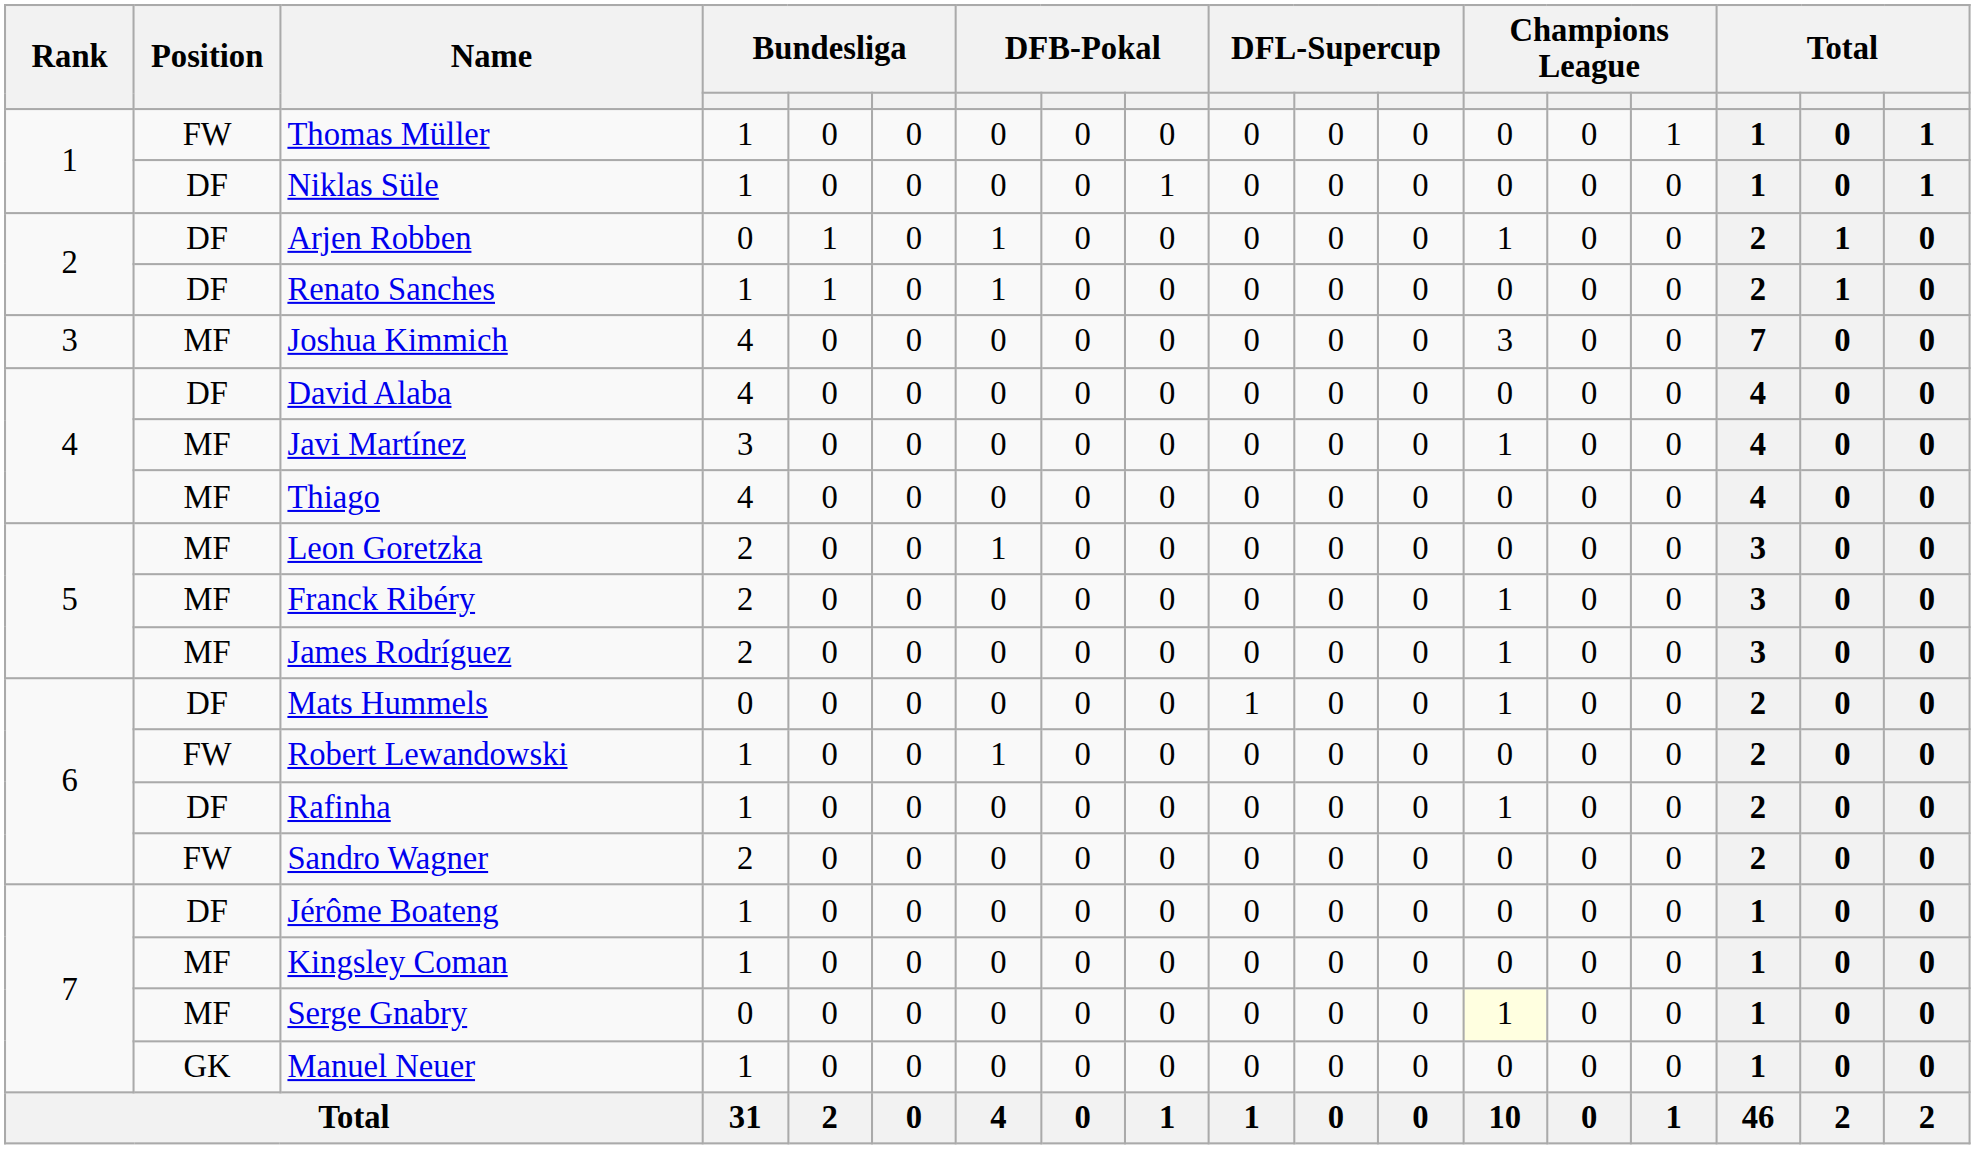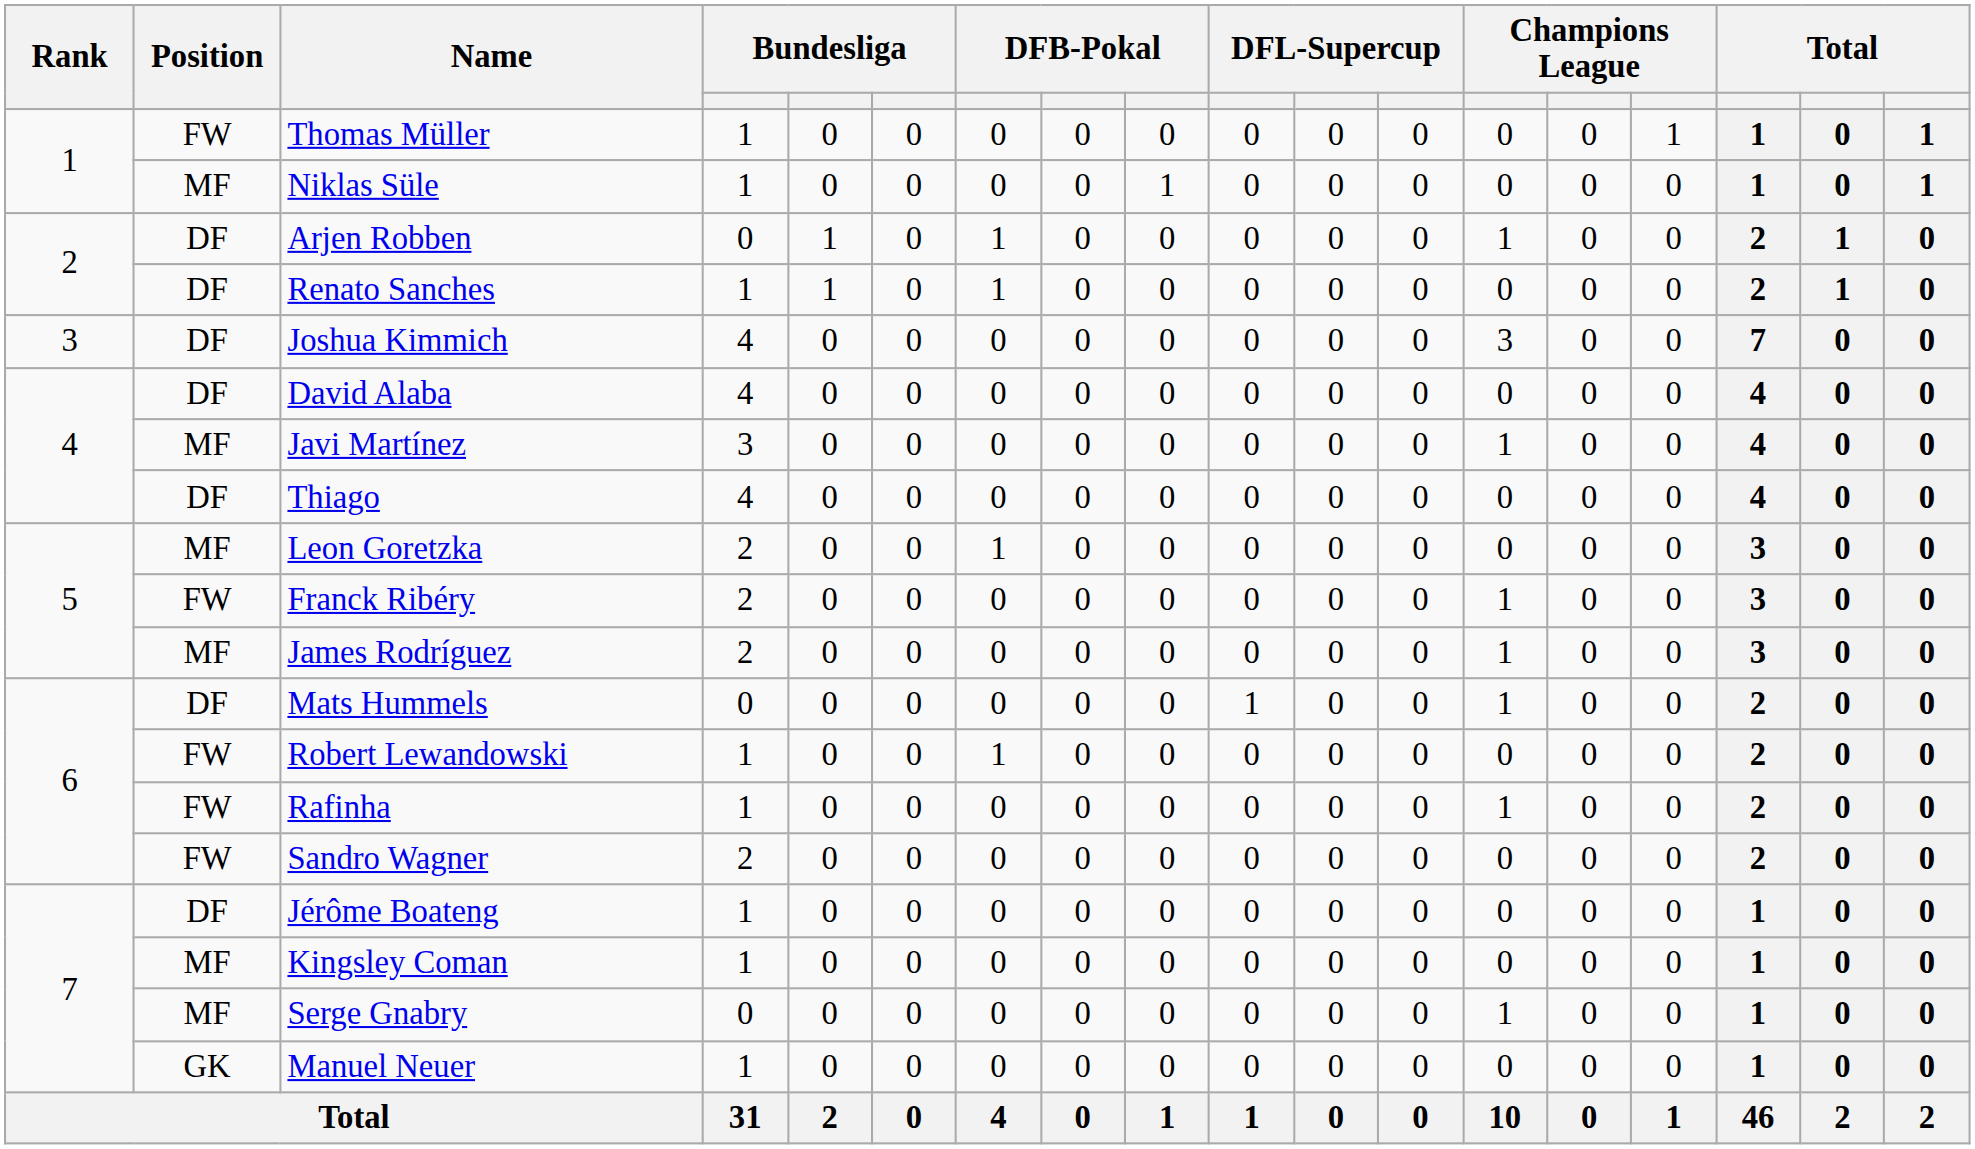Niklas Süle | Position: DF -> MF
Joshua Kimmich | Position: MF -> DF
Thiago | Position: MF -> DF
Franck Ribéry | Position: MF -> FW
Rafinha | Position: DF -> FW
Serge Gnabry | column 13: lightyellow background -> no background
